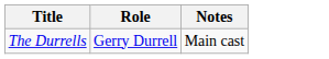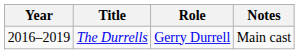+ column: Year | 2016–2019
